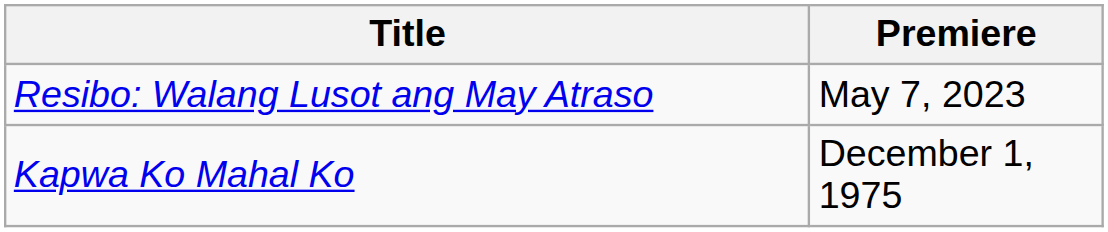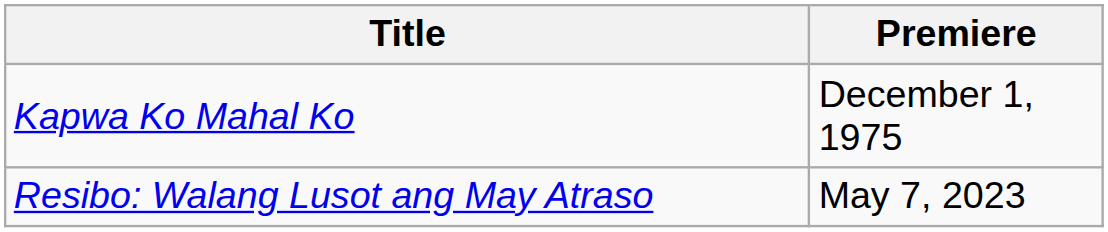rows swapped: Kapwa Ko Mahal Ko <-> Resibo: Walang Lusot ang May Atraso
